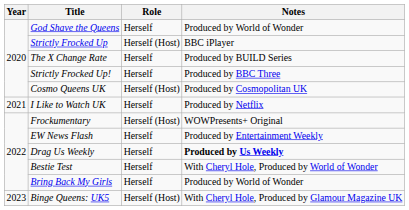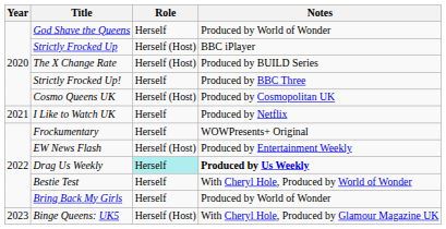The X Change Rate | Role: Herself -> Herself (Host)
Frockumentary | Role: Herself (Host) -> Herself
EW News Flash | Role: Herself -> Herself (Host)
Drag Us Weekly | Role: no background -> paleturquoise background
